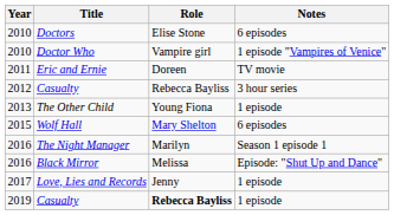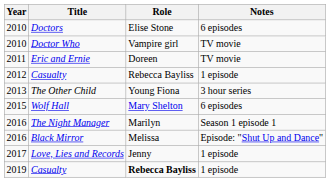Doctor Who | Notes: 1 episode "Vampires of Venice" -> TV movie
2012 / Casualty | Notes: 3 hour series -> 1 episode
The Other Child | Notes: 1 episode -> 3 hour series
